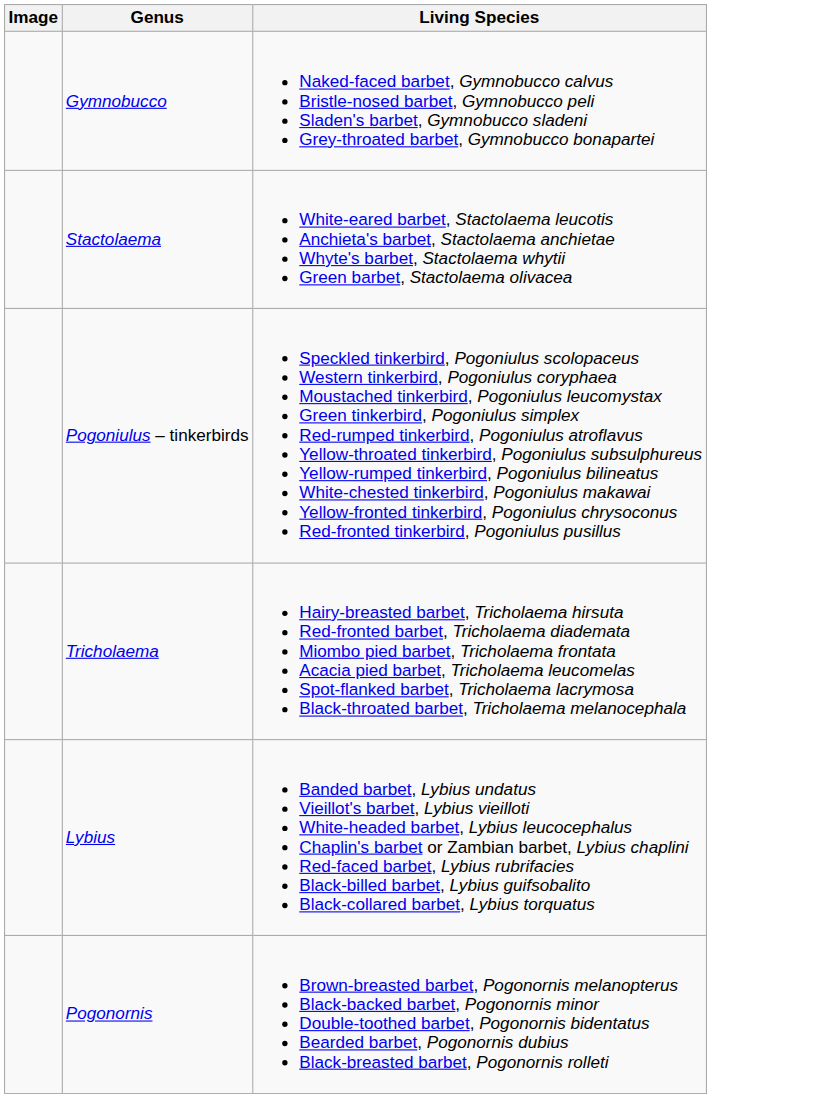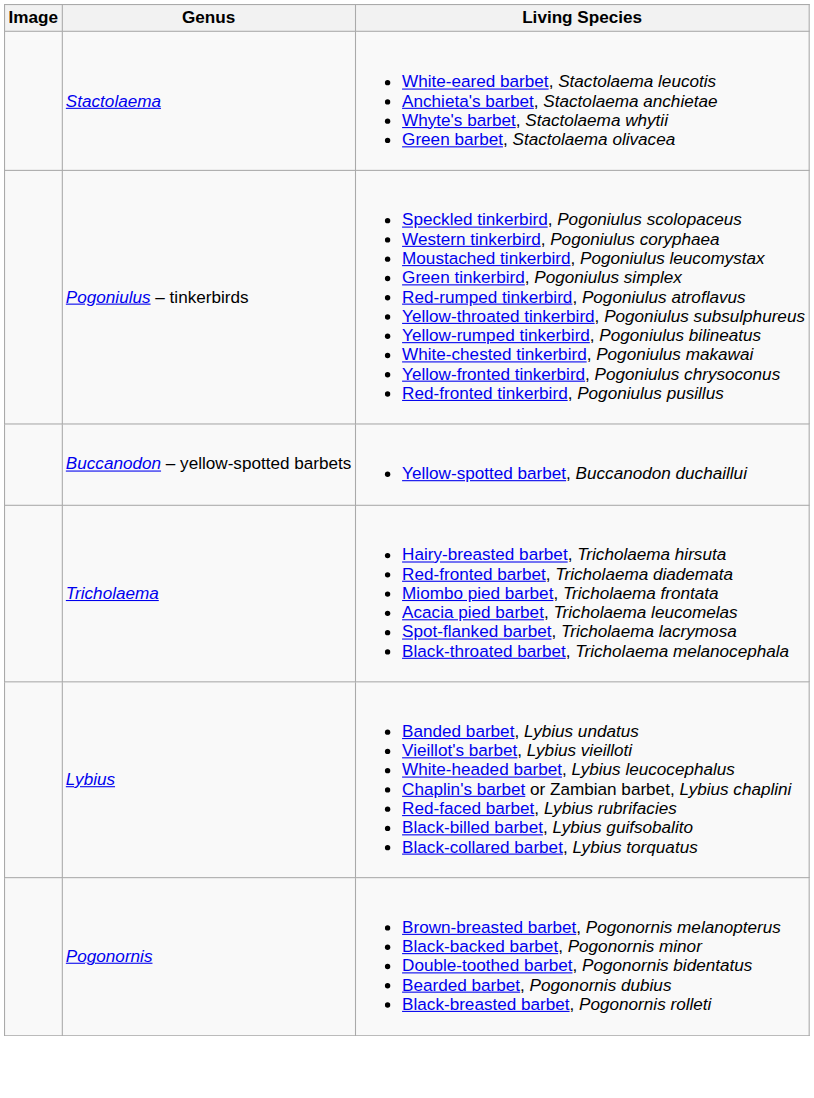- row: Gymnobucco | Naked-faced barbet, Gymnobucco calvus Bristle-nosed barbet, Gymnobucco peli Sladen's barbet, Gymnobucco sladeni Grey-throated barbet, Gymnobucco bonapartei
+ row: Buccanodon – yellow-spotted barbets | Yellow-spotted barbet, Buccanodon duchaillui
